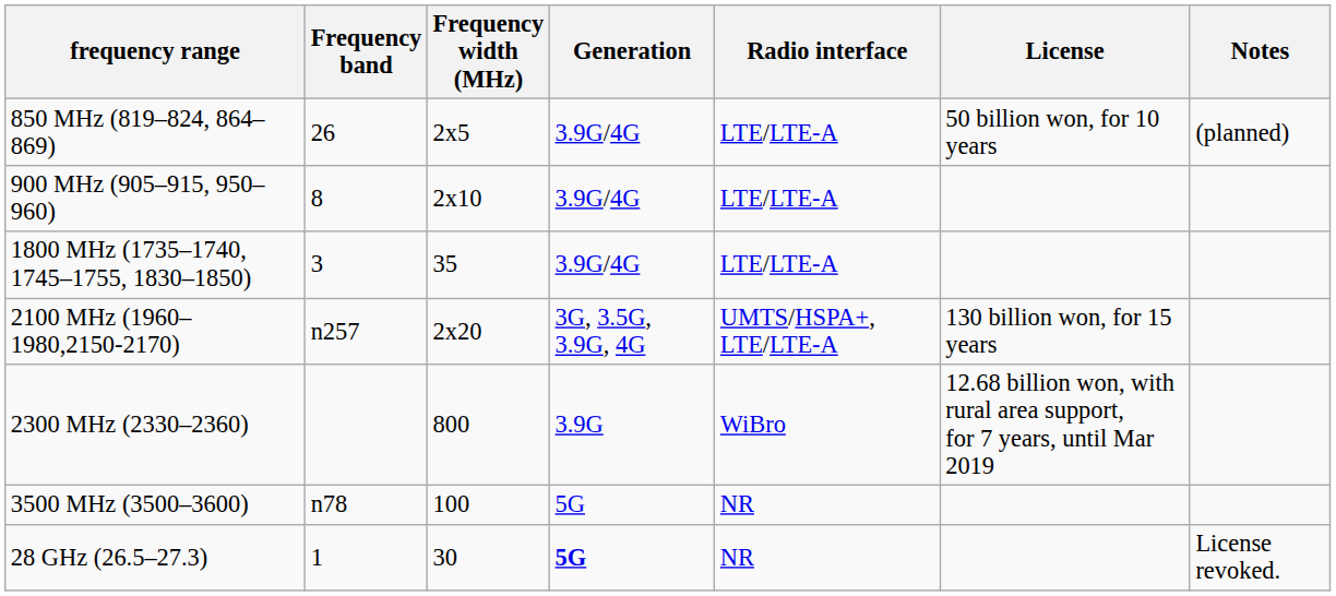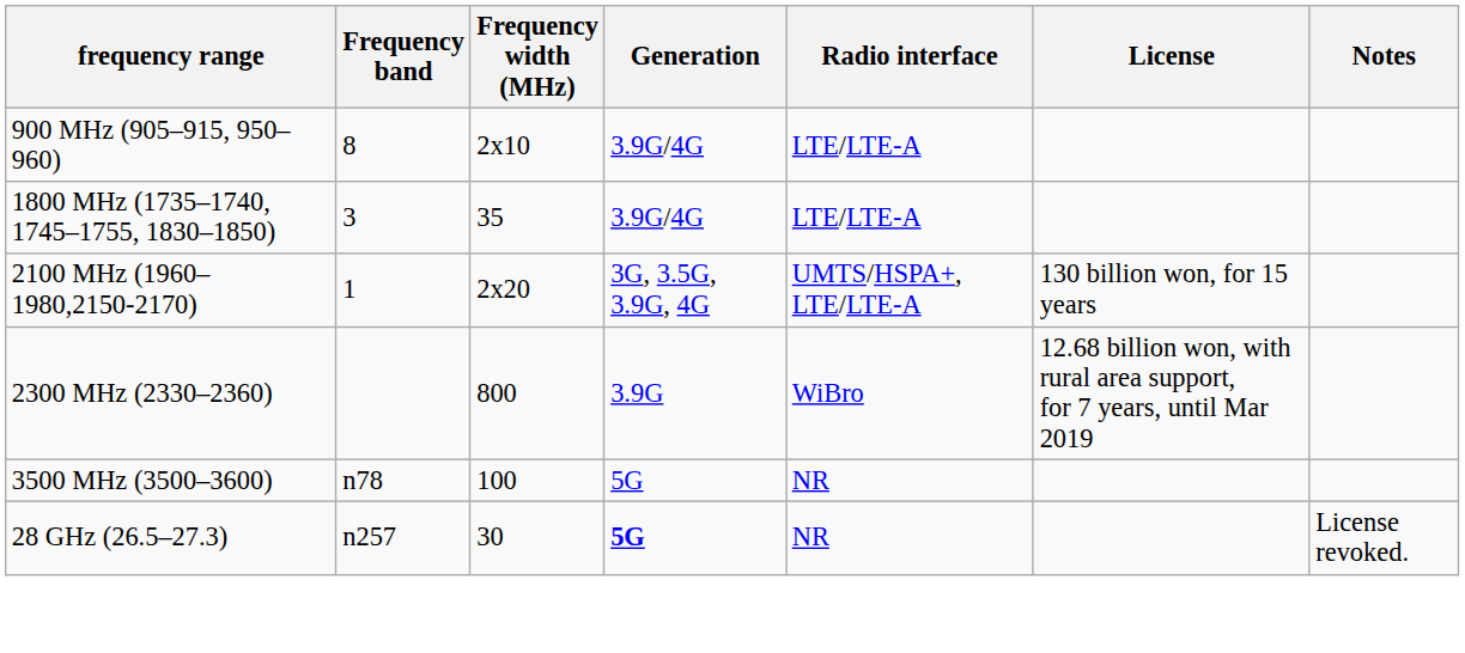- row: 850 MHz (819–824, 864–869) | 26 | 2x5 | 3.9G/4G | LTE/LTE-A | 50 billion won, for 10 years | (planned)
2100 MHz (1960–1980,2150-2170) | Frequency band: n257 -> 1
28 GHz (26.5–27.3) | Frequency band: 1 -> n257
